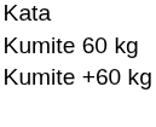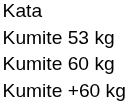+ row: Kumite 53 kg
